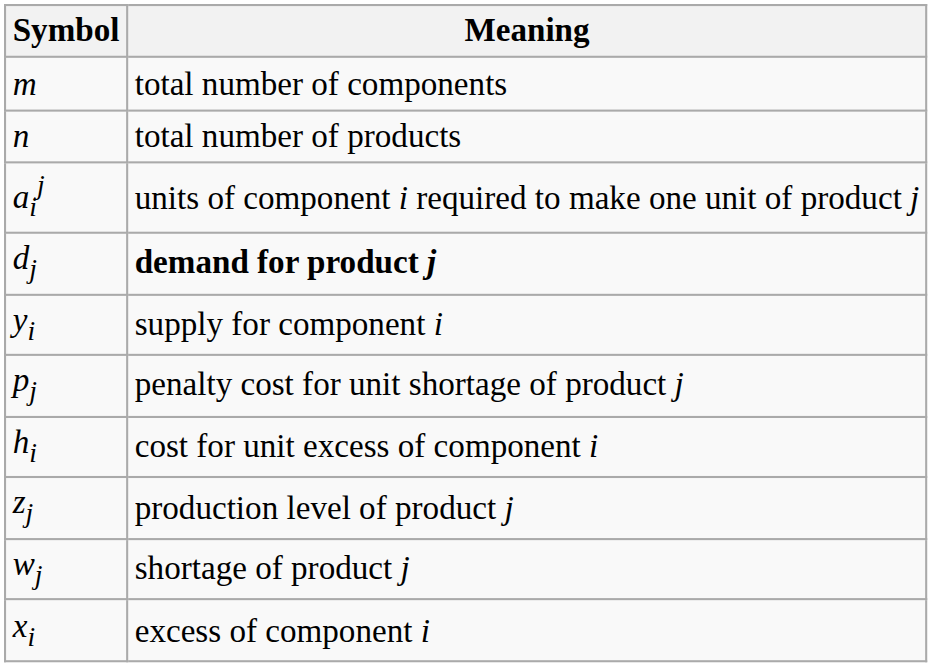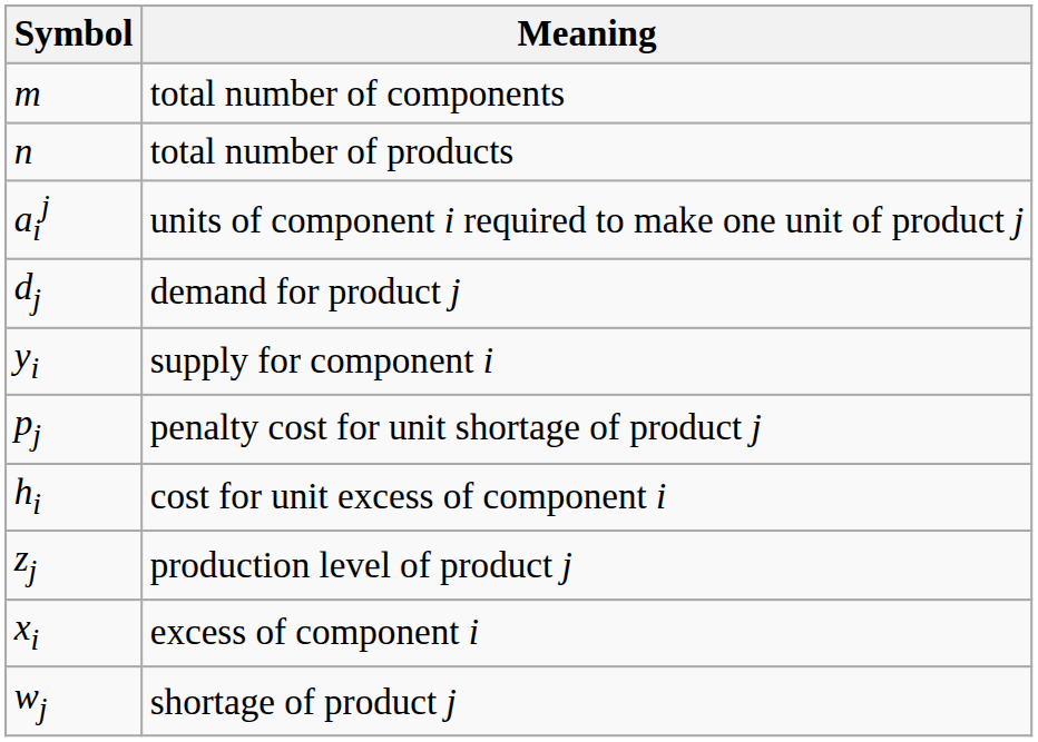dj | Meaning: bold -> normal
rows swapped: wj <-> xi
